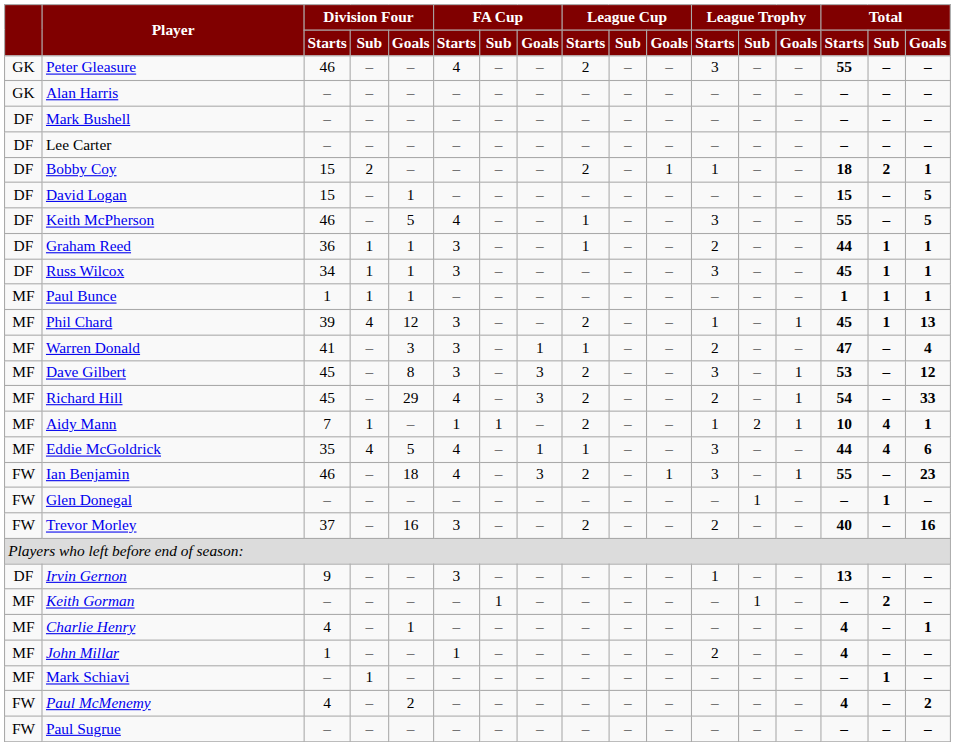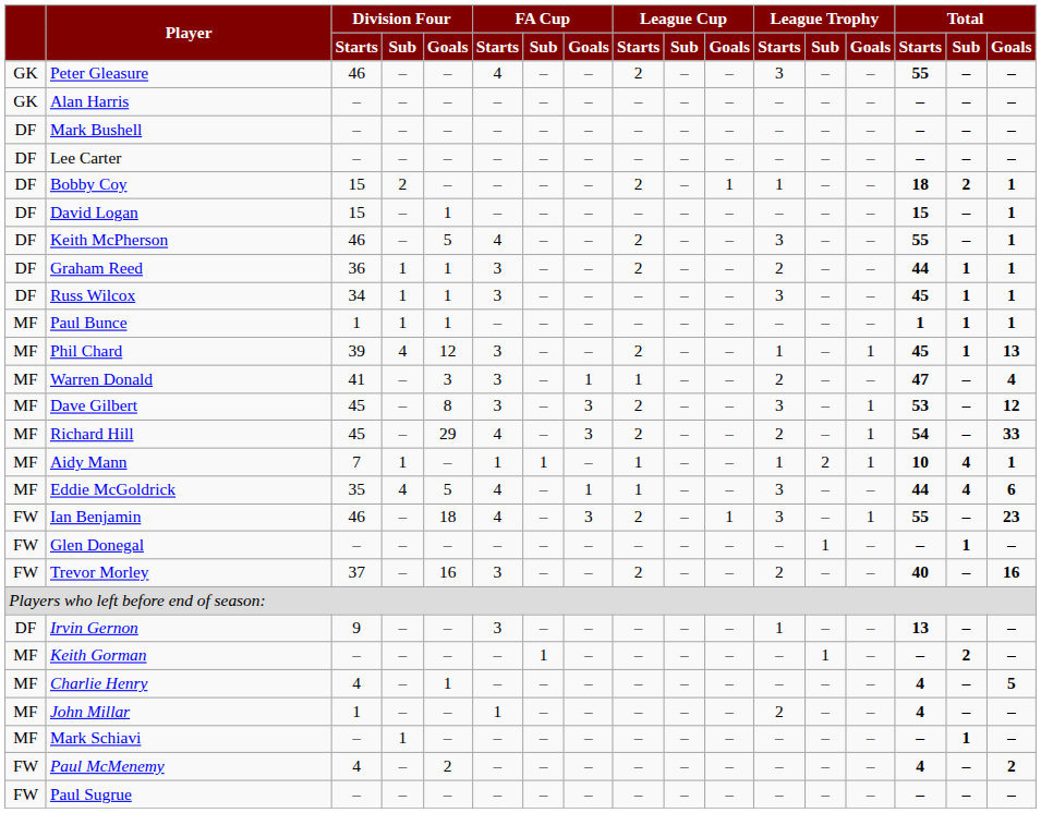David Logan | Total / Goals: 5 -> 1
Keith McPherson | League Cup / Starts: 1 -> 2
Keith McPherson | Total / Goals: 5 -> 1
Graham Reed | League Cup / Starts: 1 -> 2
Aidy Mann | League Cup / Starts: 2 -> 1
Charlie Henry | Total / Goals: 1 -> 5
